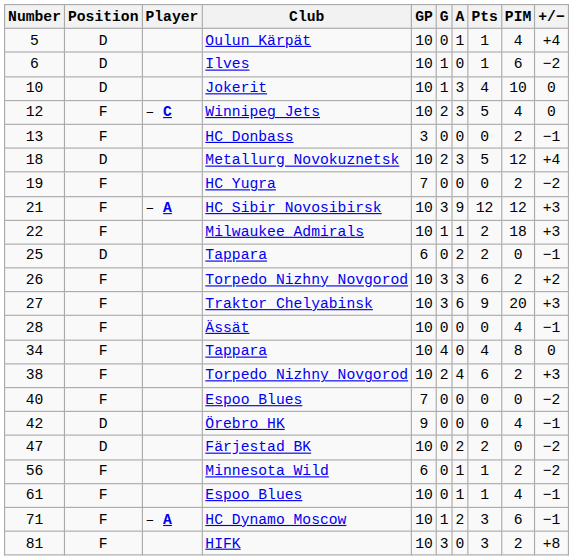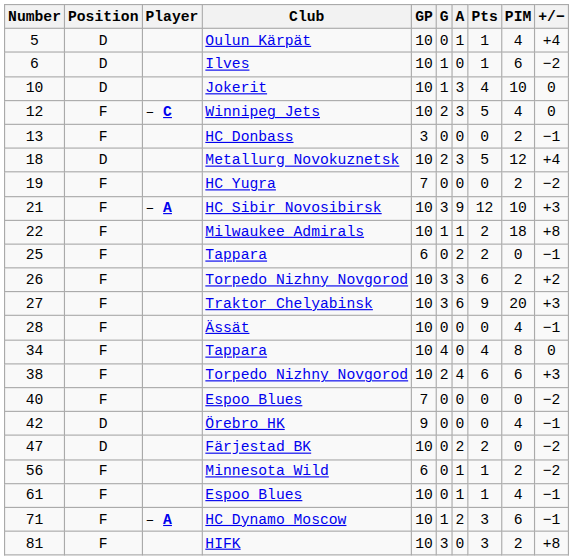21 | PIM: 12 -> 10
22 | +/−: +3 -> +8
25 | Position: D -> F
38 | PIM: 2 -> 6
